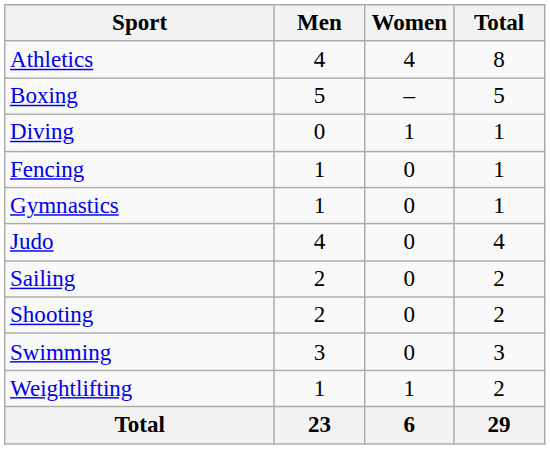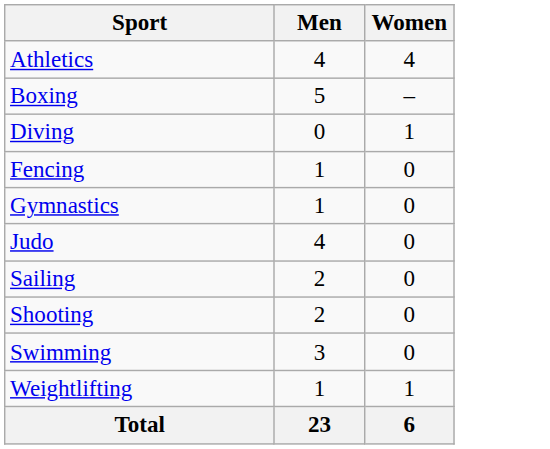- column: Total | 8 | 5 | 1 | 1 | 1 | 4 | 2 | 2 | 3 | 2 | 29
